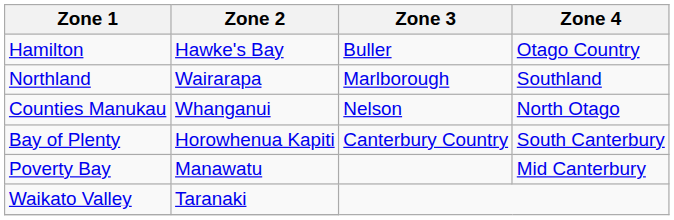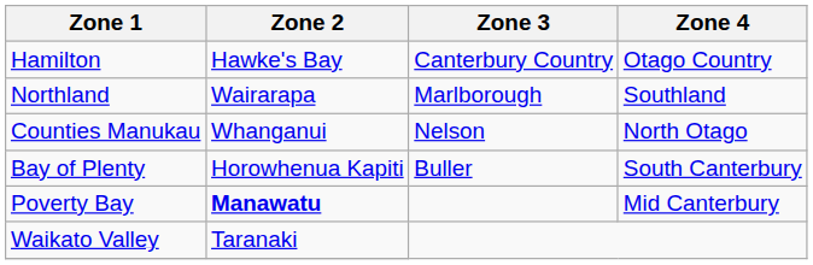Hamilton | Zone 3: Buller -> Canterbury Country
Bay of Plenty | Zone 3: Canterbury Country -> Buller
Poverty Bay | Zone 2: normal -> bold
